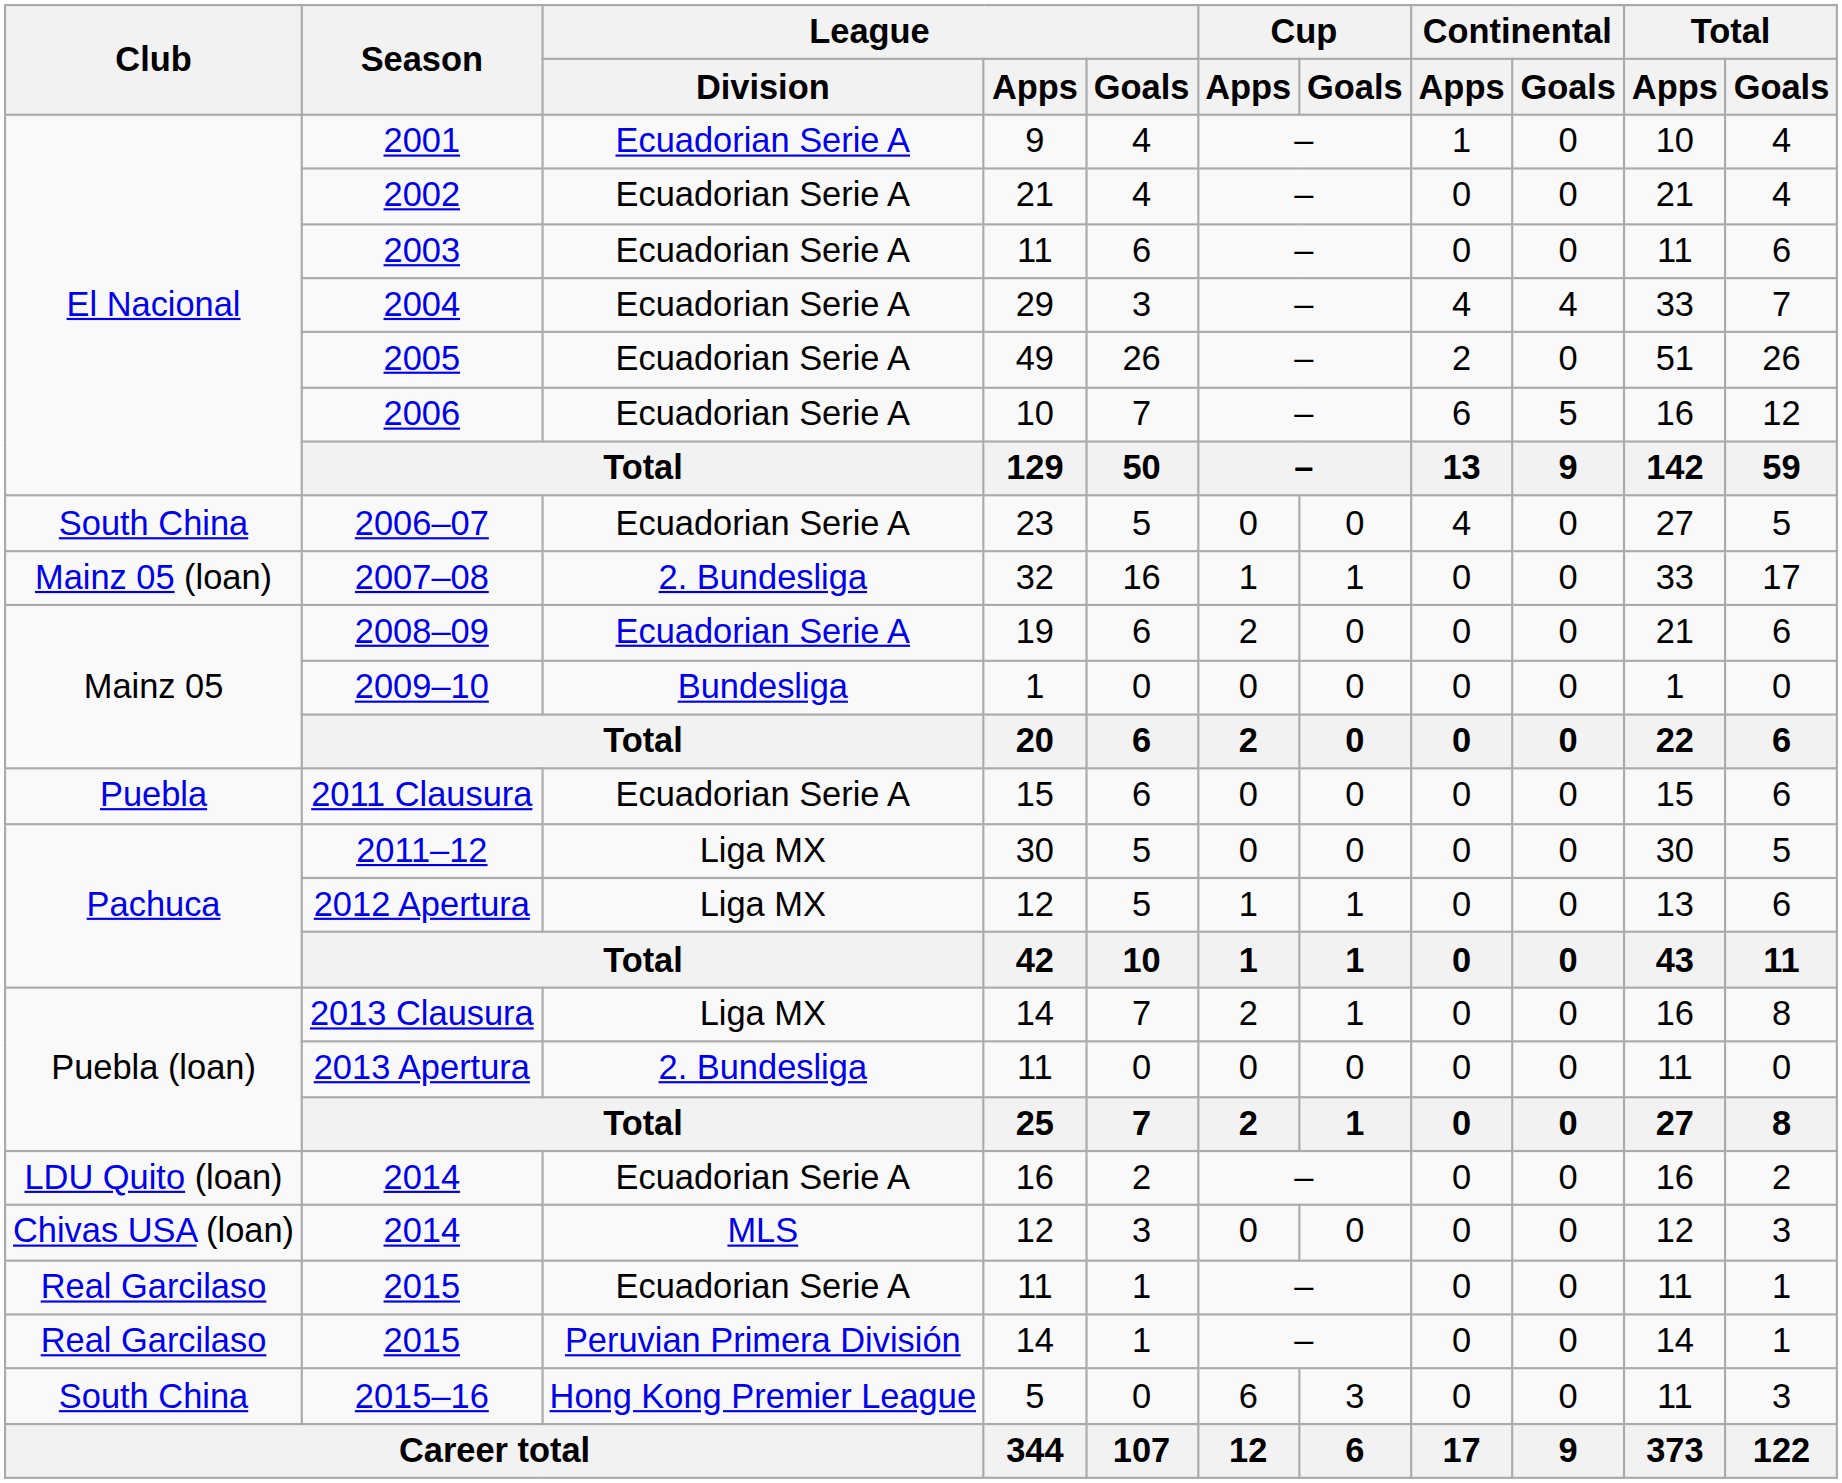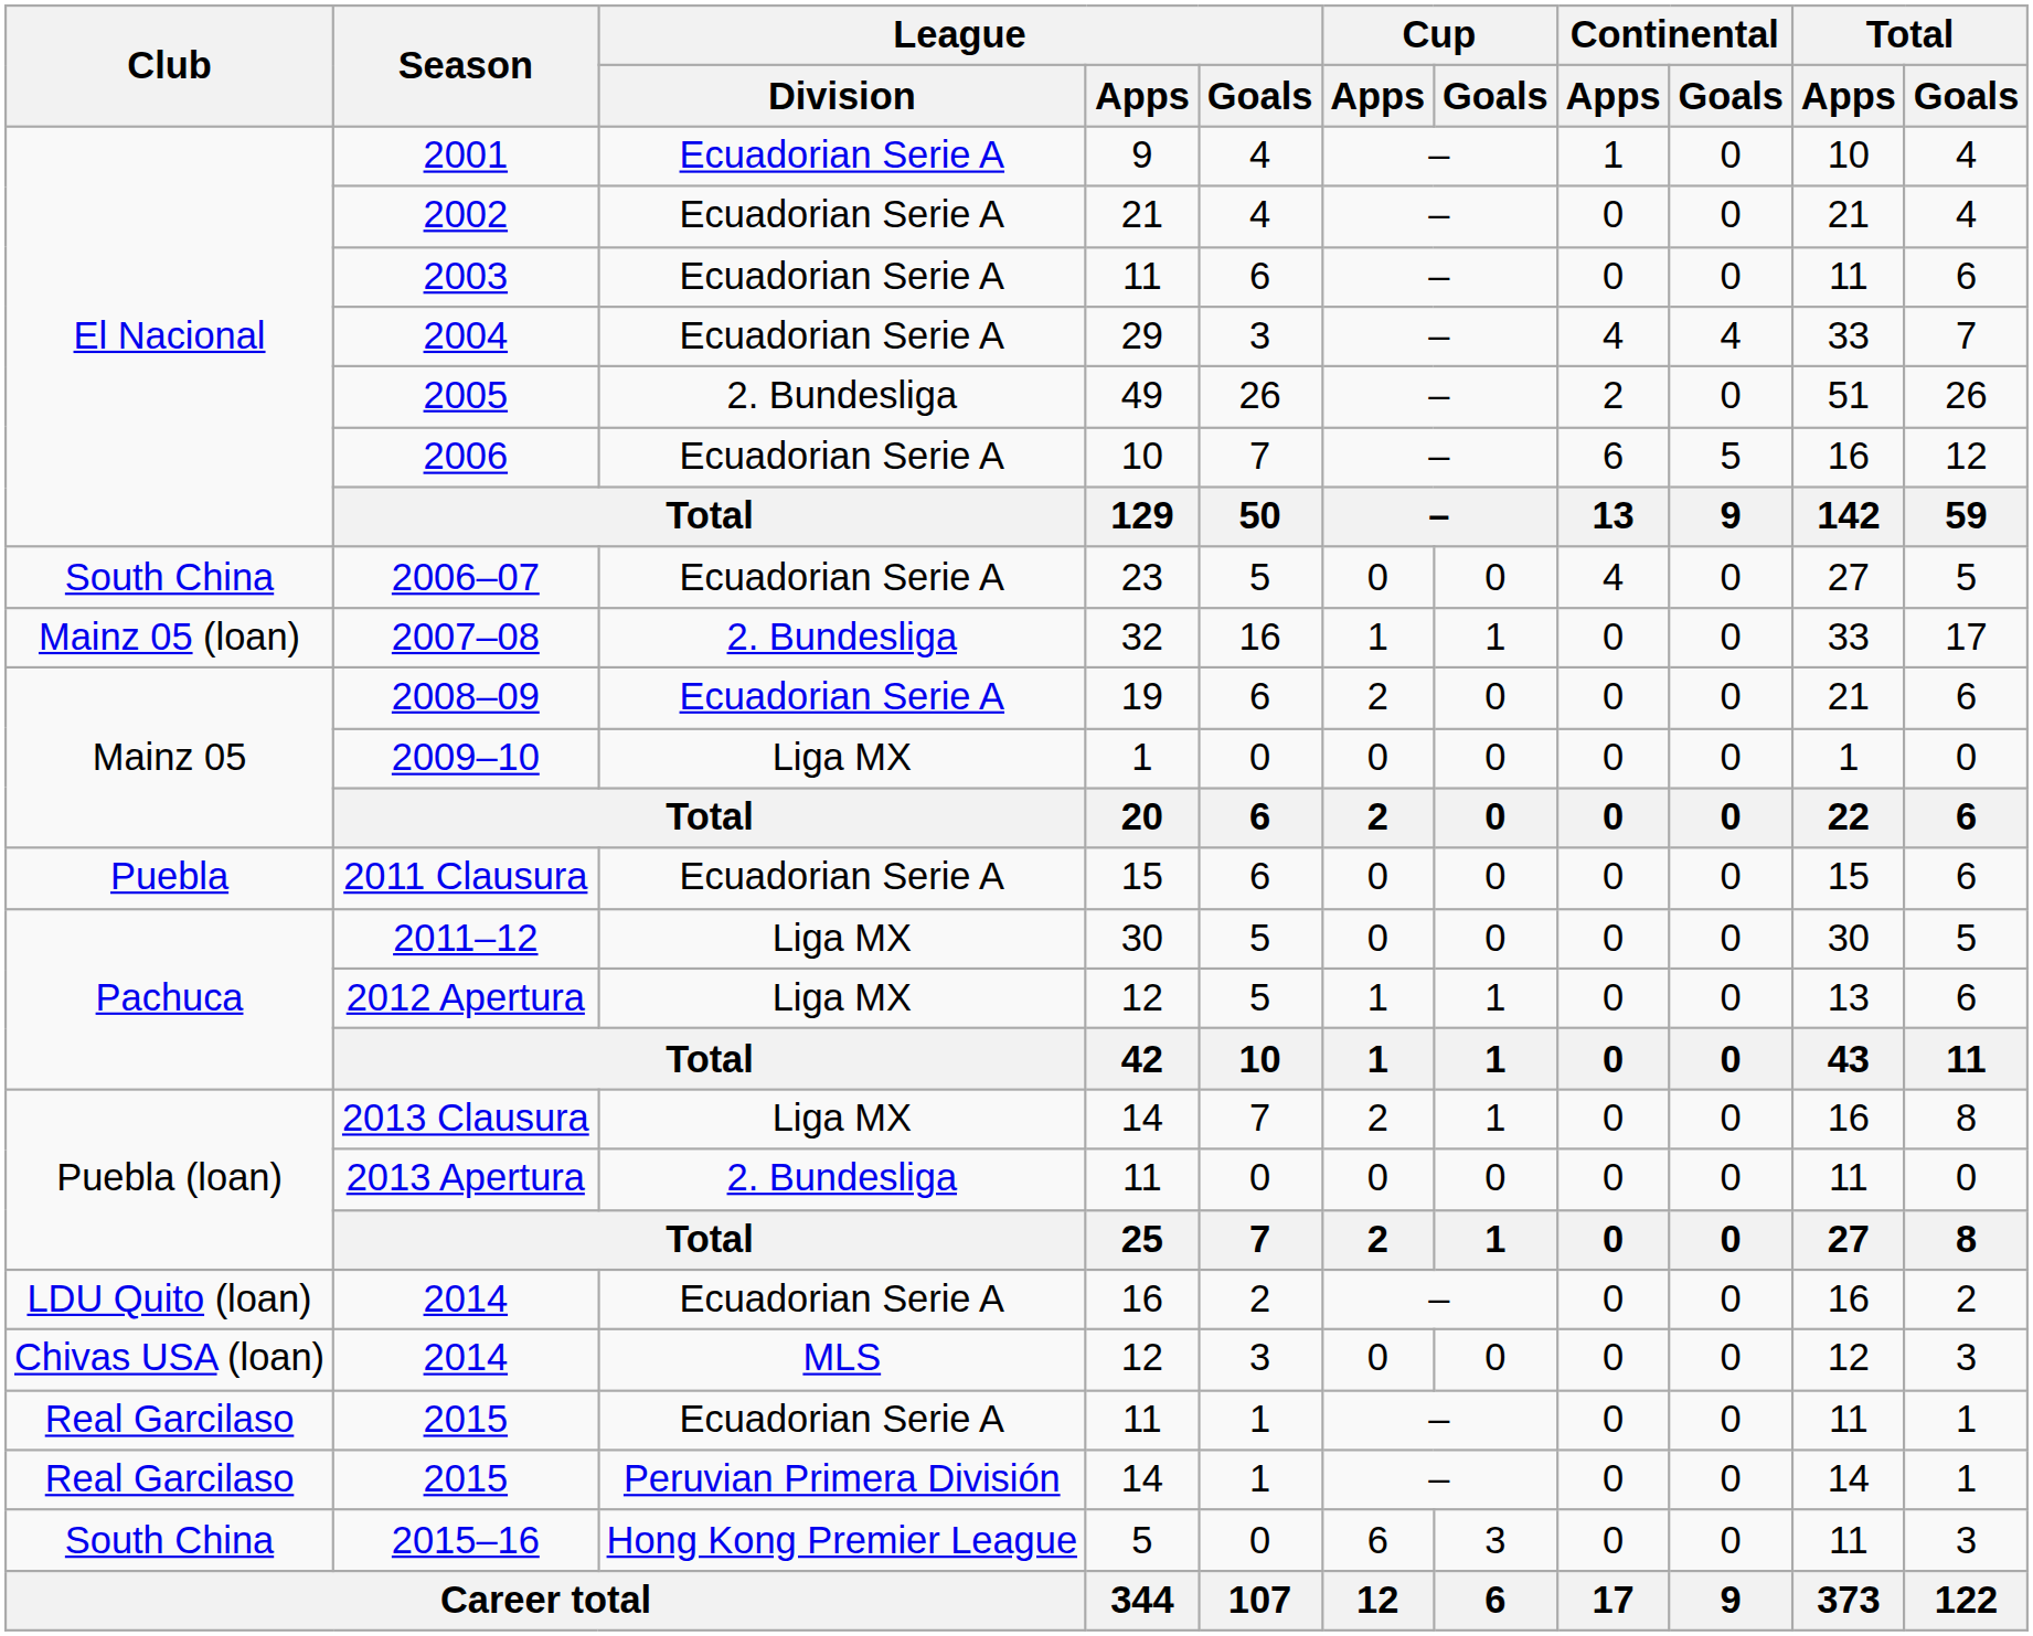2005 | League / Division: Ecuadorian Serie A -> 2. Bundesliga
2009–10 | League / Division: Bundesliga -> Liga MX
